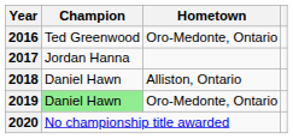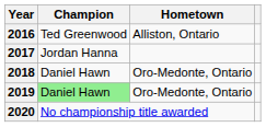2016 | Hometown: Oro-Medonte, Ontario -> Alliston, Ontario
2018 | Hometown: Alliston, Ontario -> Oro-Medonte, Ontario
